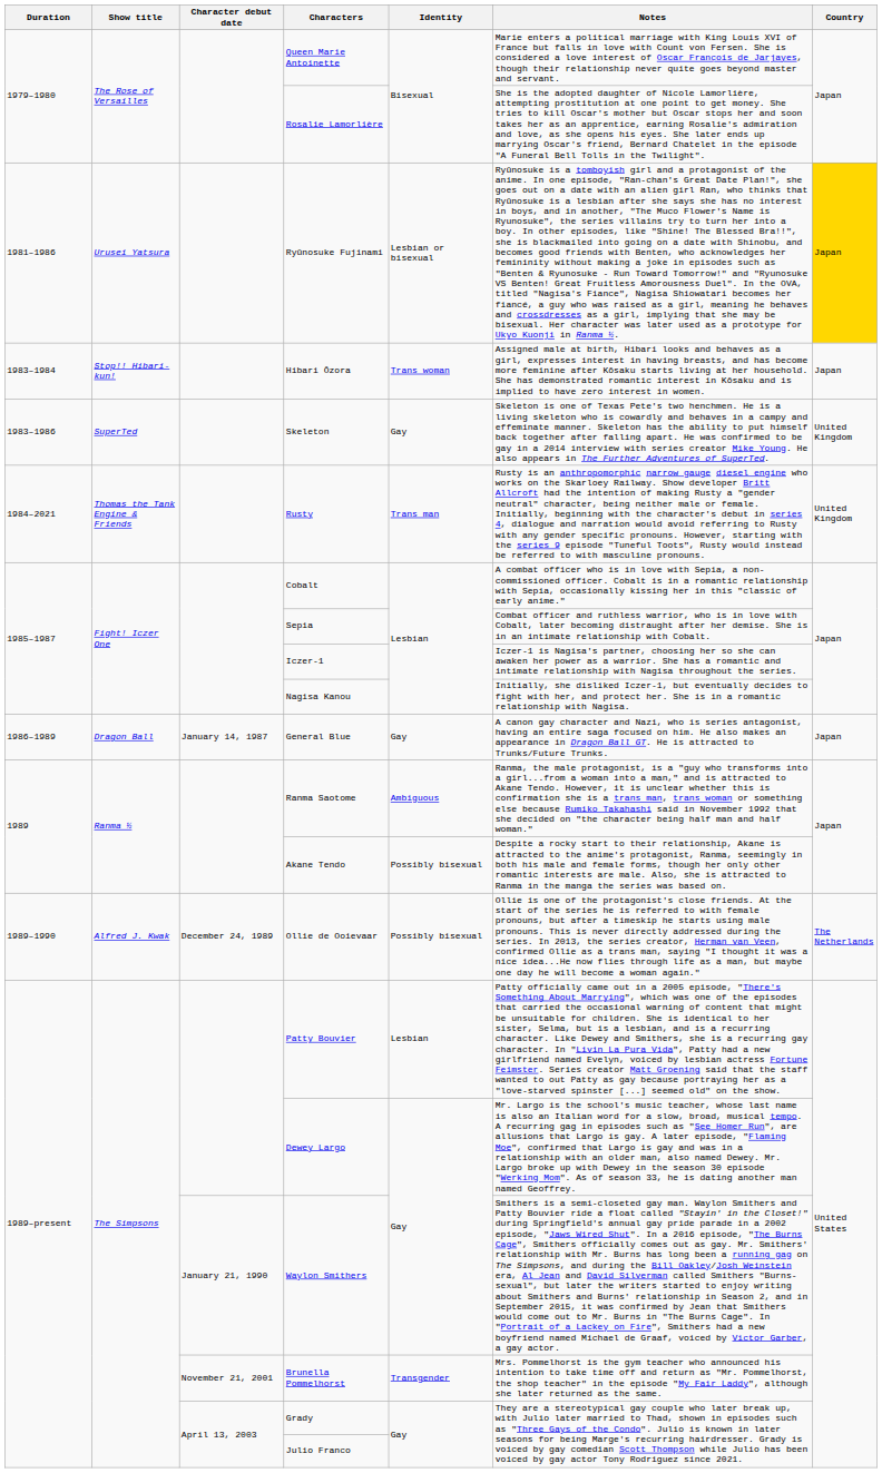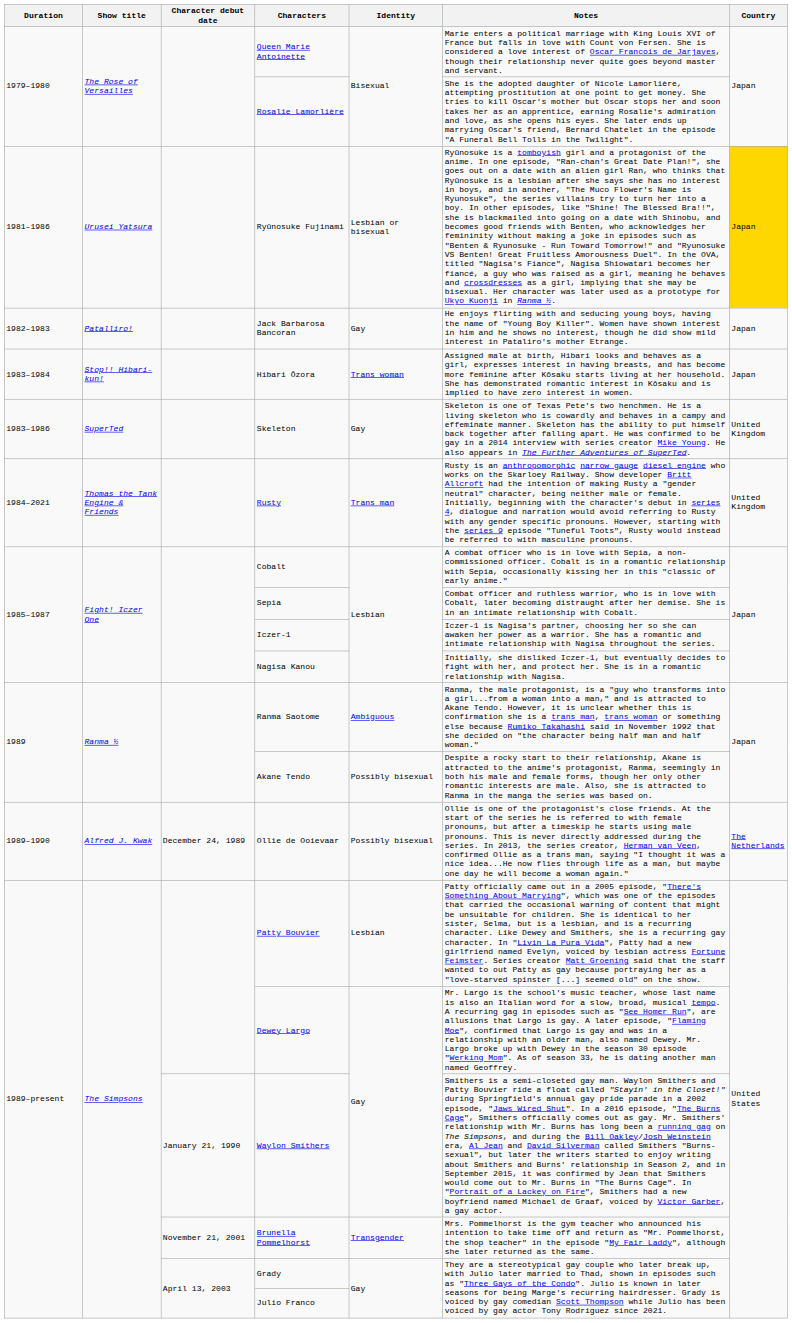+ row: 1982–1983 | Patalliro! | Jack Barbarosa Bancoran | Gay | He enjoys flirting with and seducing young boys, having the name of "Young Boy Killer". Women have shown interest in him and he shows no interest, though he did show mild interest in Pataliro's mother Etrange. | Japan
- row: 1986–1989 | Dragon Ball | January 14, 1987 | General Blue | Gay | A canon gay character and Nazi, who is series antagonist, having an entire saga focused on him. He also makes an appearance in Dragon Ball GT. He is attracted to Trunks/Future Trunks. | Japan
